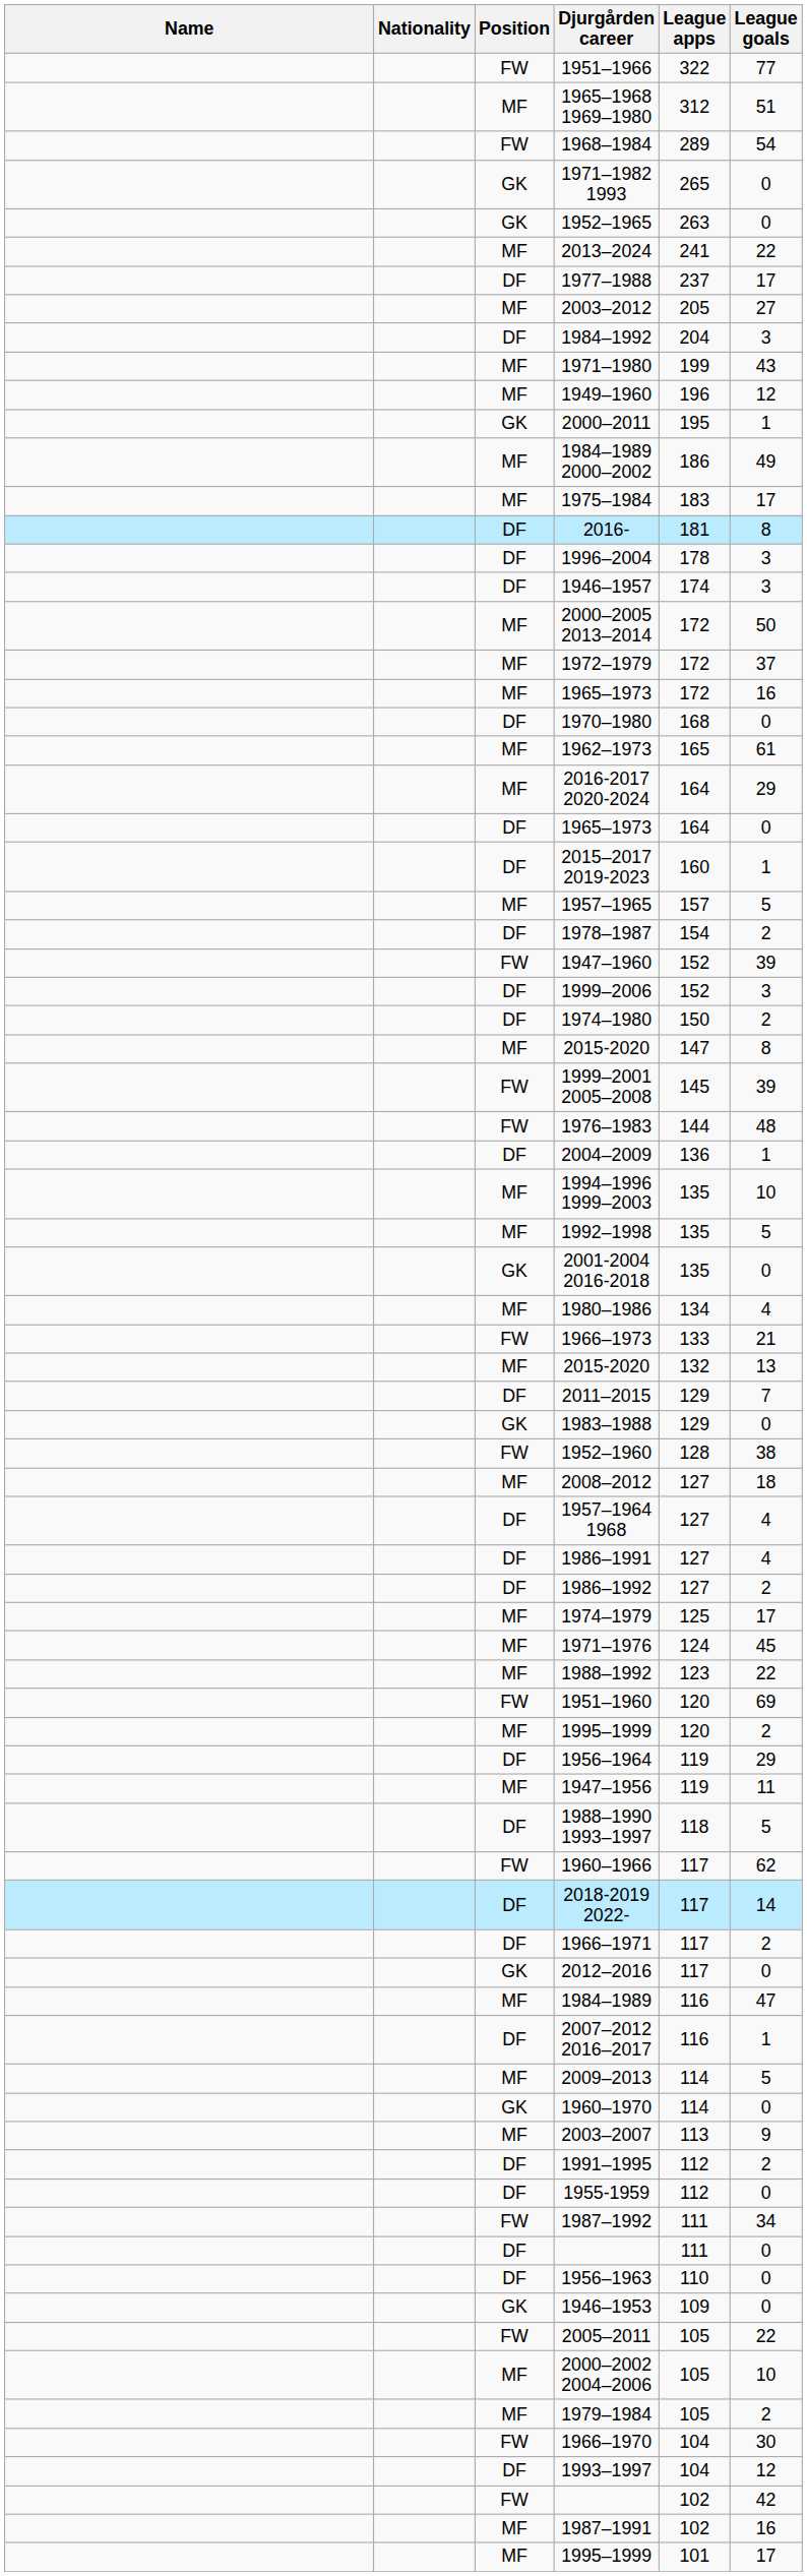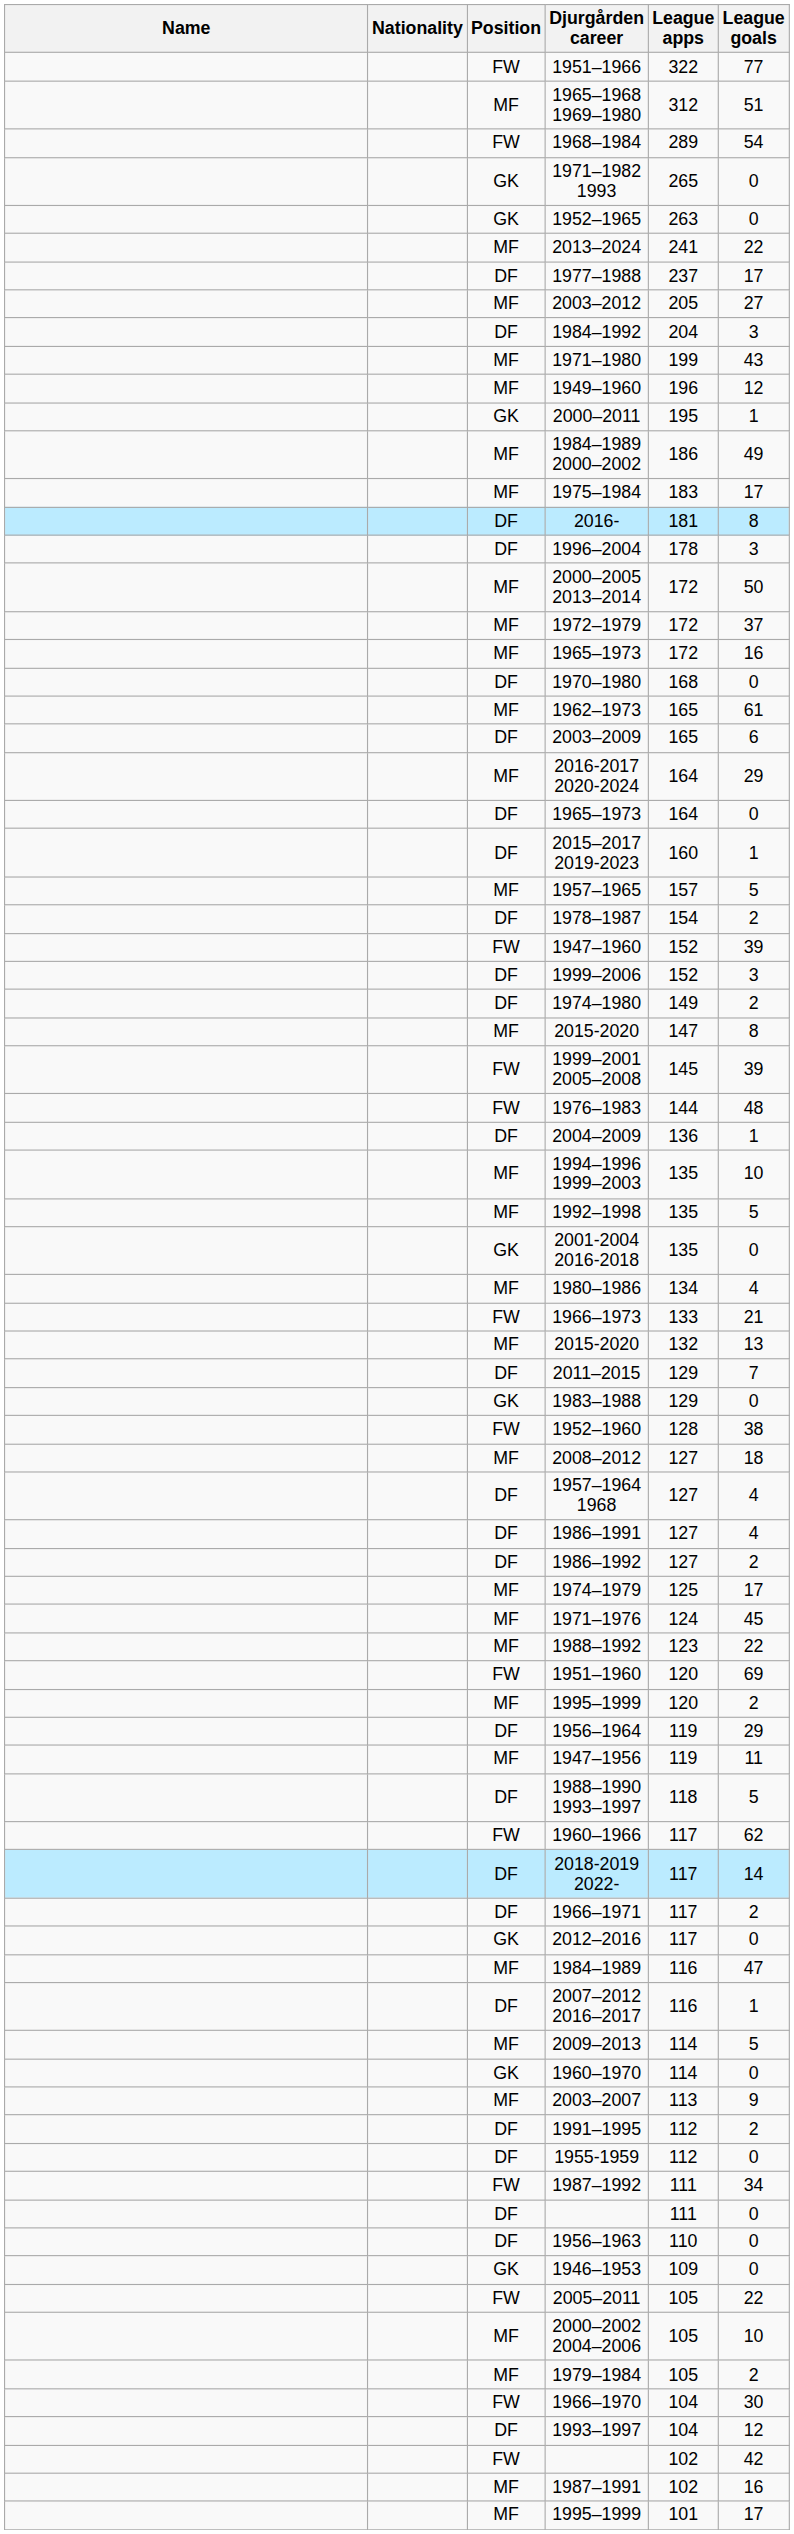- row: DF | 1946–1957 | 174 | 3
+ row: DF | 2003–2009 | 165 | 6
1974–1980 | League apps: 150 -> 149
